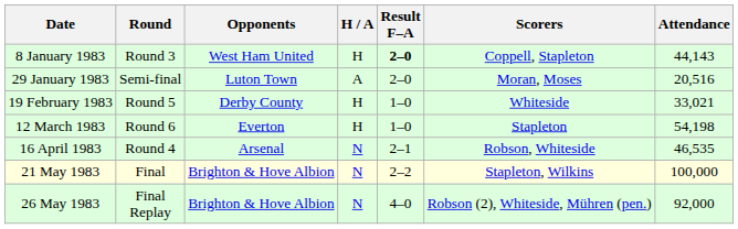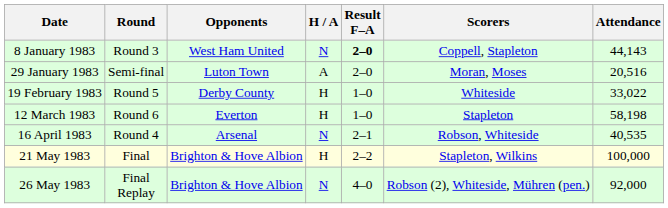8 January 1983 | H / A: H -> N
19 February 1983 | Attendance: 33,021 -> 33,022
12 March 1983 | Attendance: 54,198 -> 58,198
16 April 1983 | Attendance: 46,535 -> 40,535
21 May 1983 | H / A: N -> H
